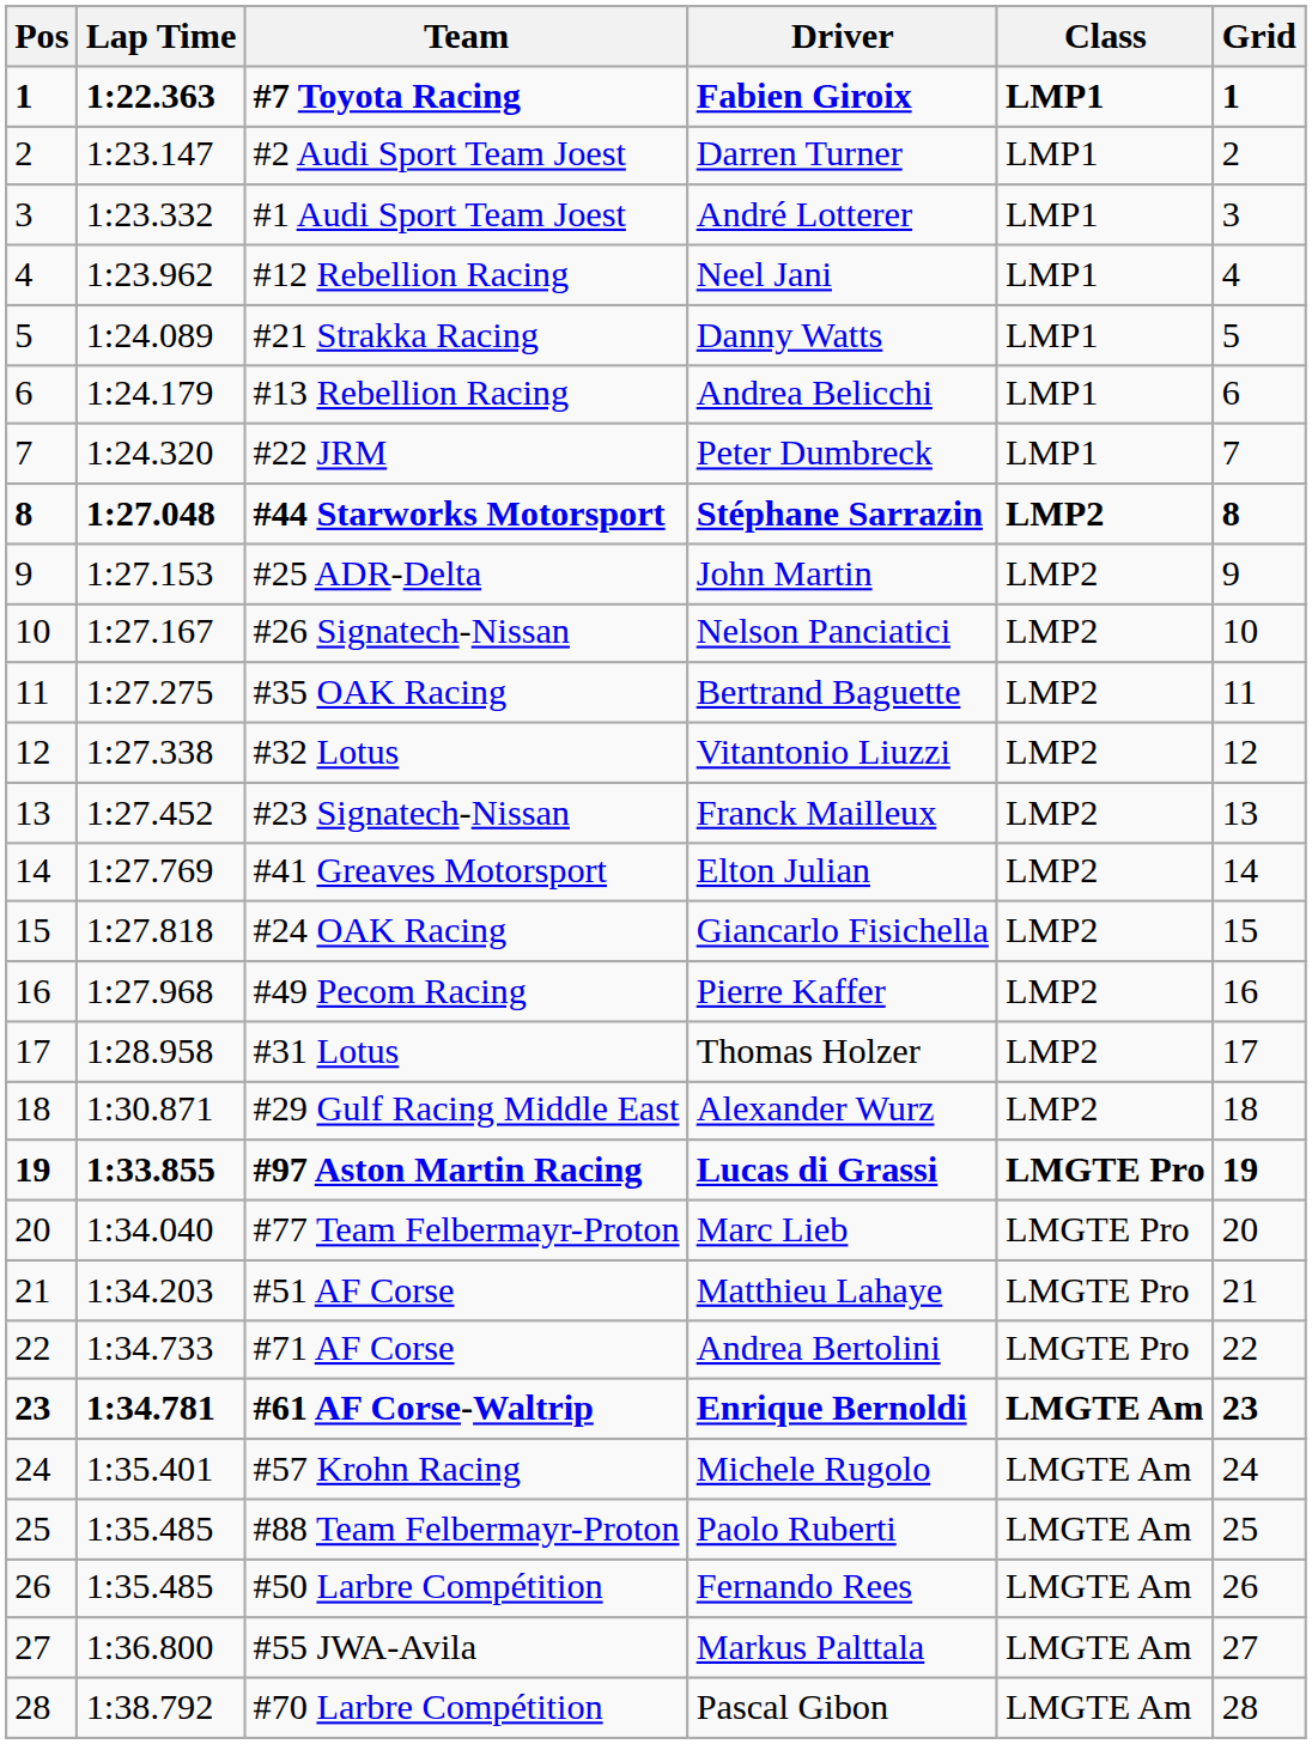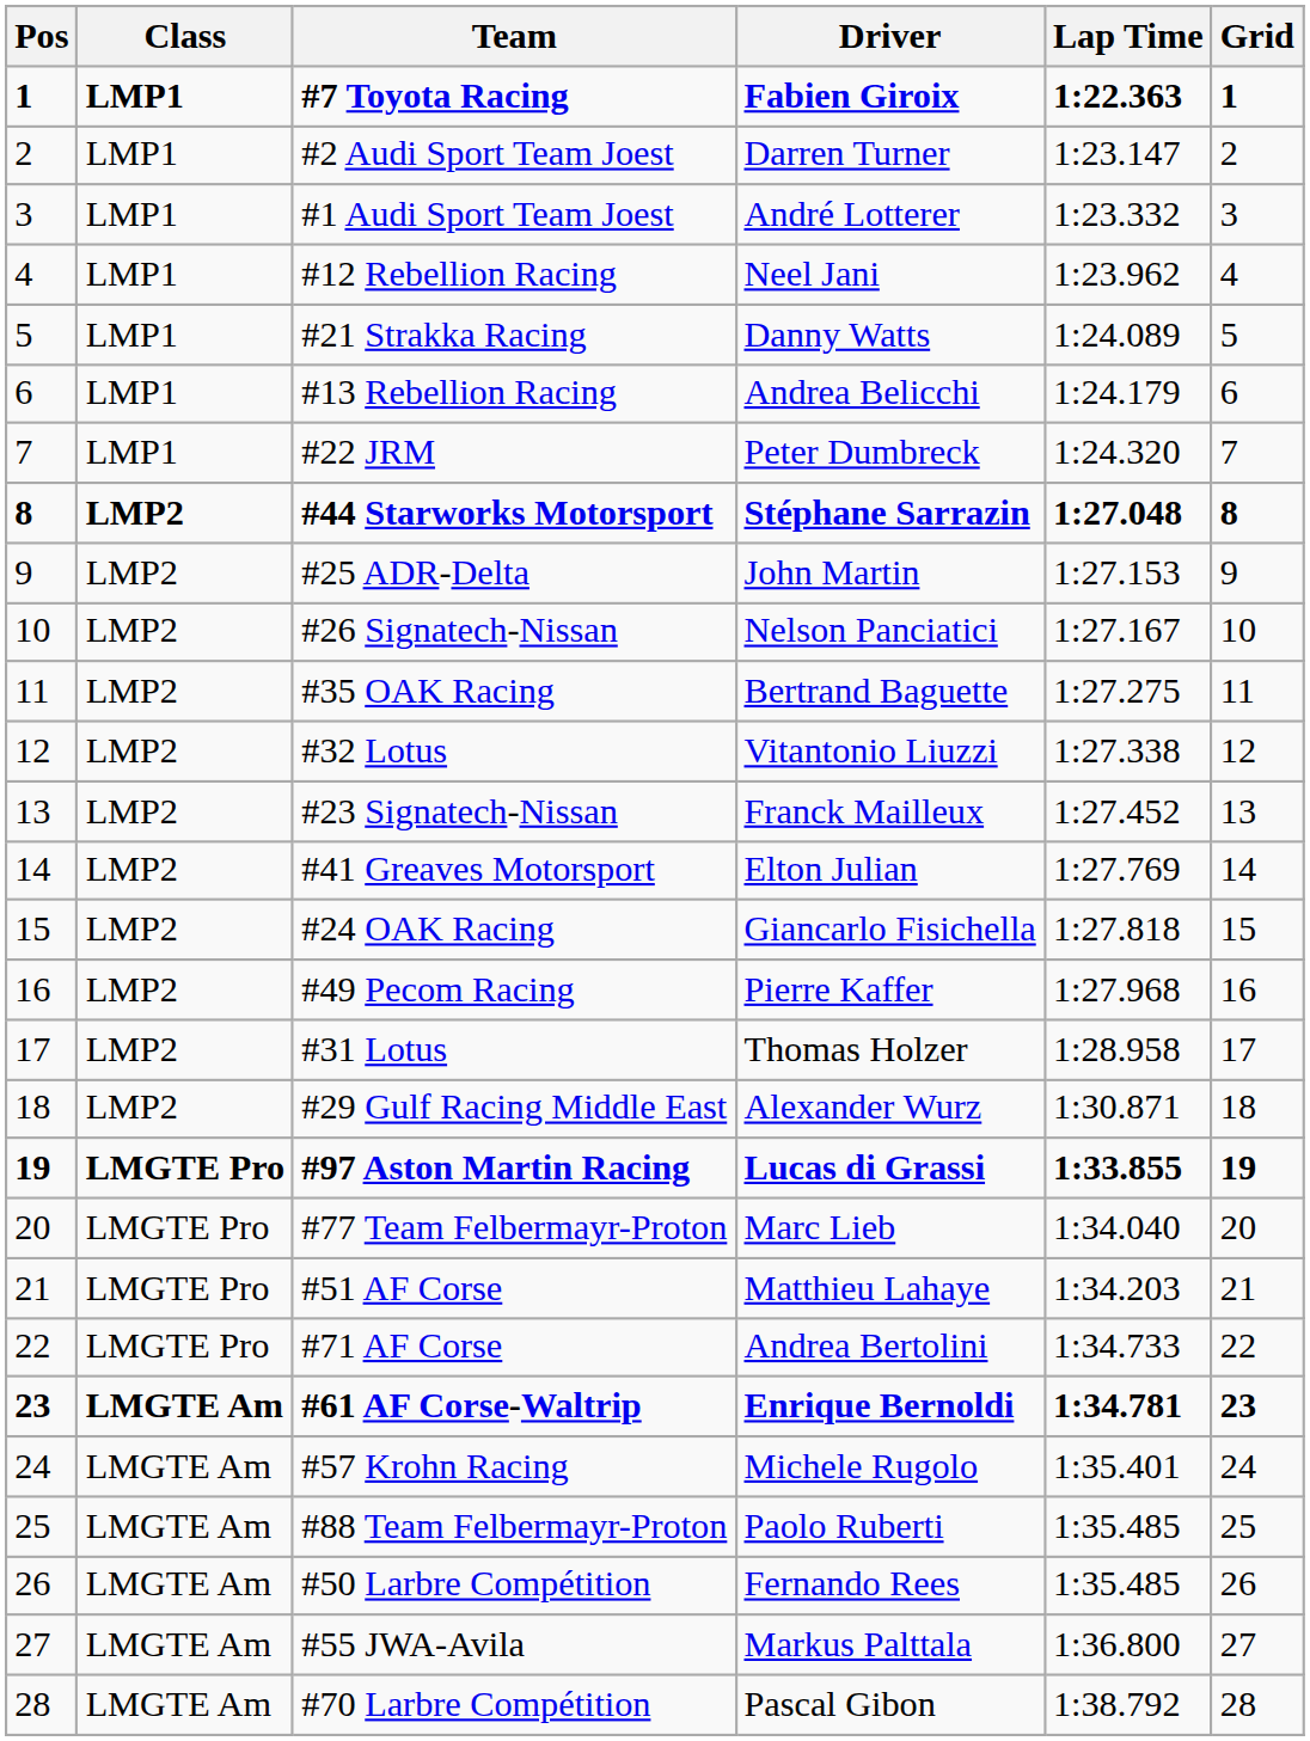columns swapped: Class <-> Lap Time
